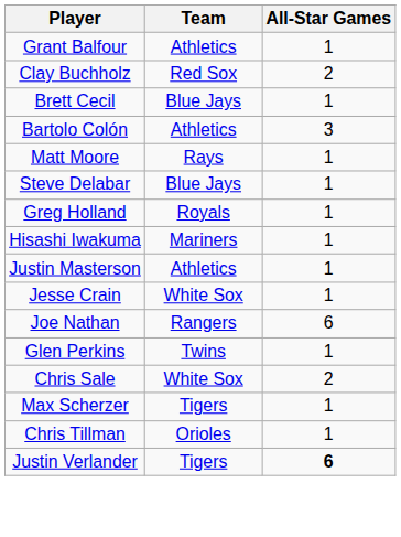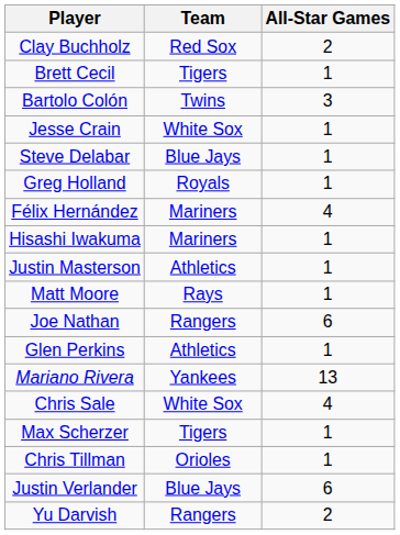- row: Grant Balfour | Athletics | 1
Brett Cecil | Team: Blue Jays -> Tigers
Bartolo Colón | Team: Athletics -> Twins
rows swapped: Jesse Crain <-> Matt Moore
+ row: Félix Hernández | Mariners | 4
Glen Perkins | Team: Twins -> Athletics
+ row: Mariano Rivera | Yankees | 13
Chris Sale | All-Star Games: 2 -> 4
Justin Verlander | Team: Tigers -> Blue Jays
Justin Verlander | All-Star Games: bold -> normal
+ row: Yu Darvish | Rangers | 2
